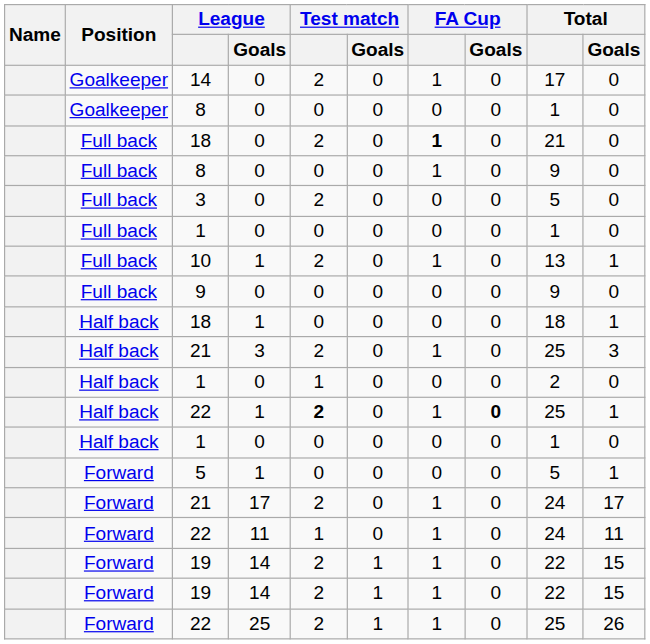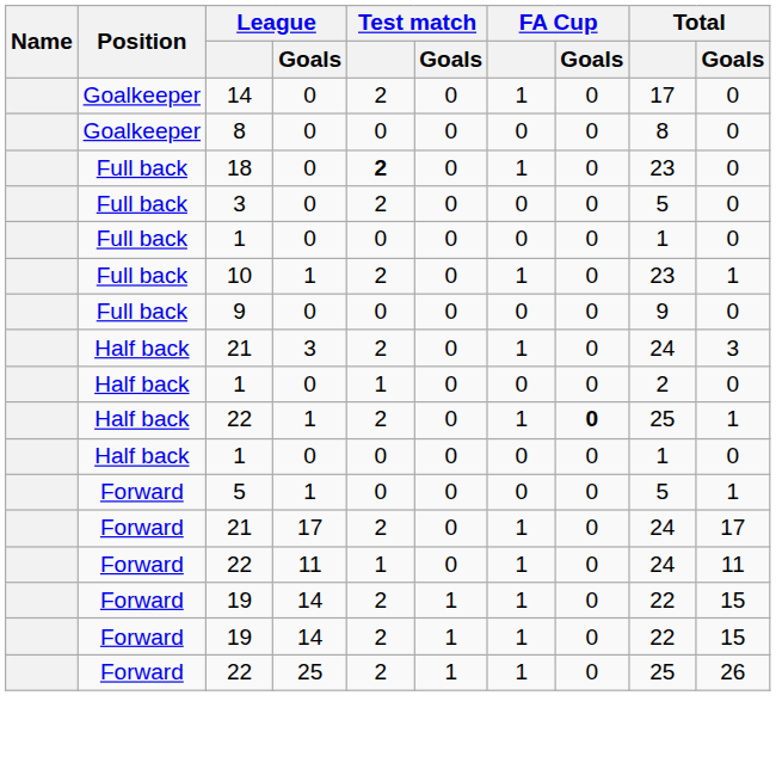Goalkeeper / 8 | Total: 1 -> 8
Full back / 18 | Test match: normal -> bold
Full back / 18 | FA Cup: bold -> normal
Full back / 18 | Total: 21 -> 23
- row: Full back | 8 | 0 | 0 | 0 | 1 | 0 | 9 | 0
10 | Total: 13 -> 23
- row: Half back | 18 | 1 | 0 | 0 | 0 | 0 | 18 | 1
Half back / 21 | Total: 25 -> 24
Half back / 22 | Test match: bold -> normal
